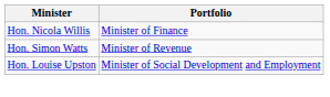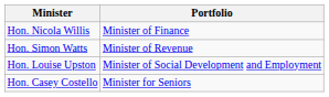+ row: Hon. Casey Costello | Minister for Seniors
